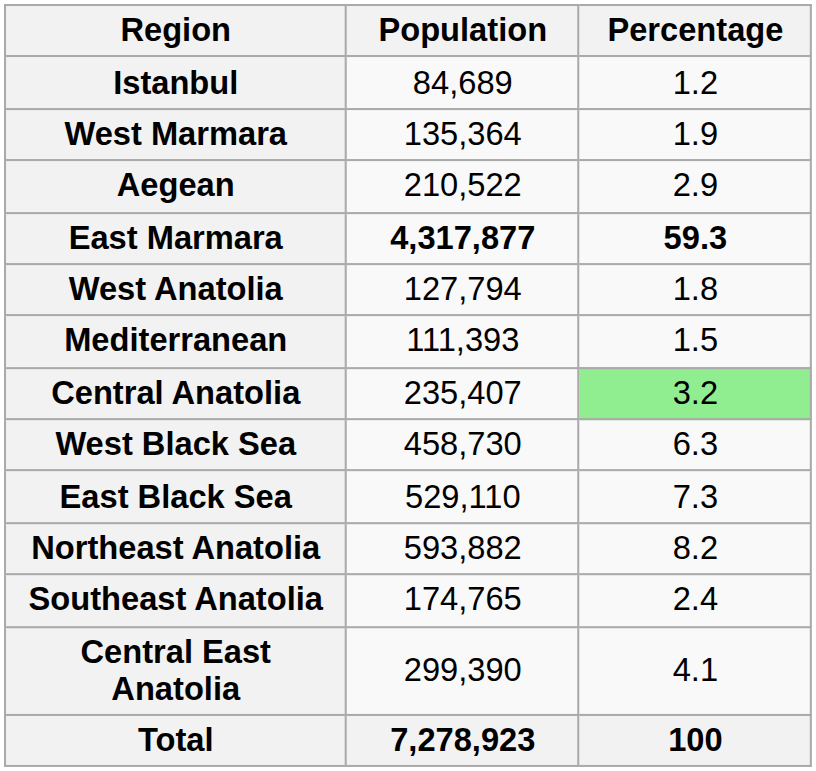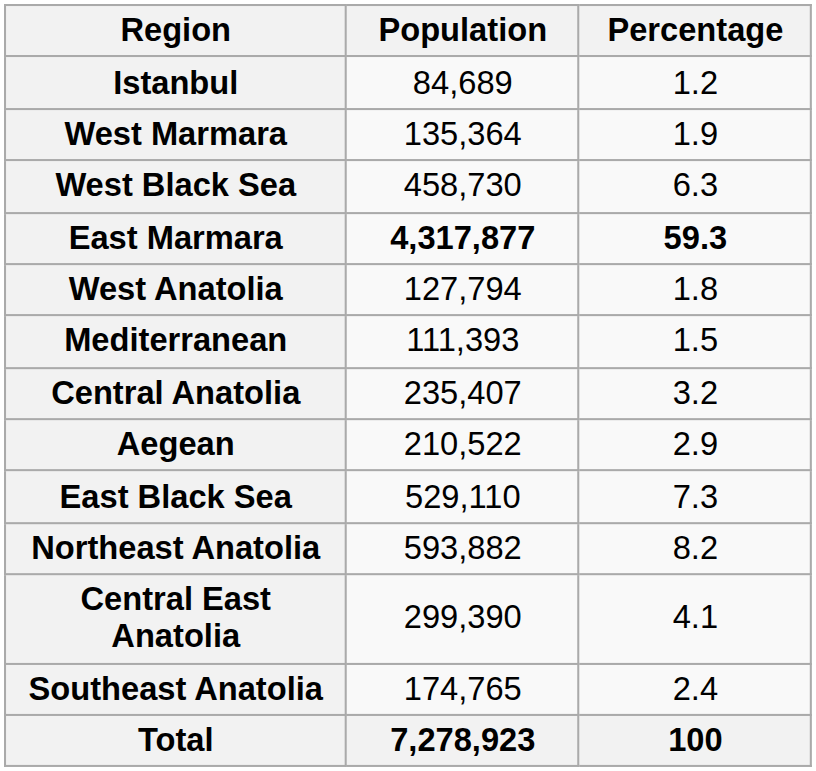rows swapped: Aegean <-> West Black Sea
Central Anatolia | Percentage: lightgreen background -> no background
rows swapped: Central East Anatolia <-> Southeast Anatolia
